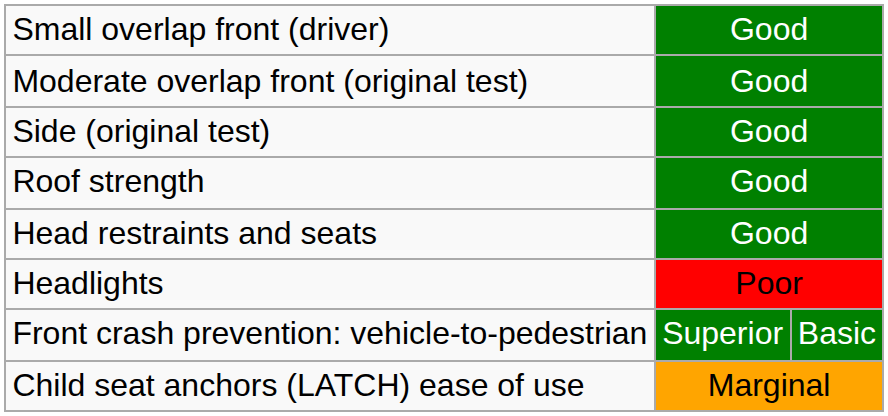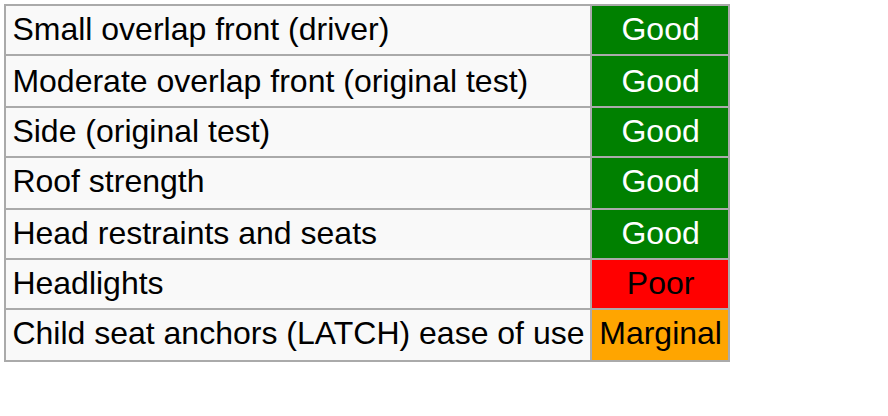- row: Front crash prevention: vehicle-to-pedestrian | Superior | Basic
